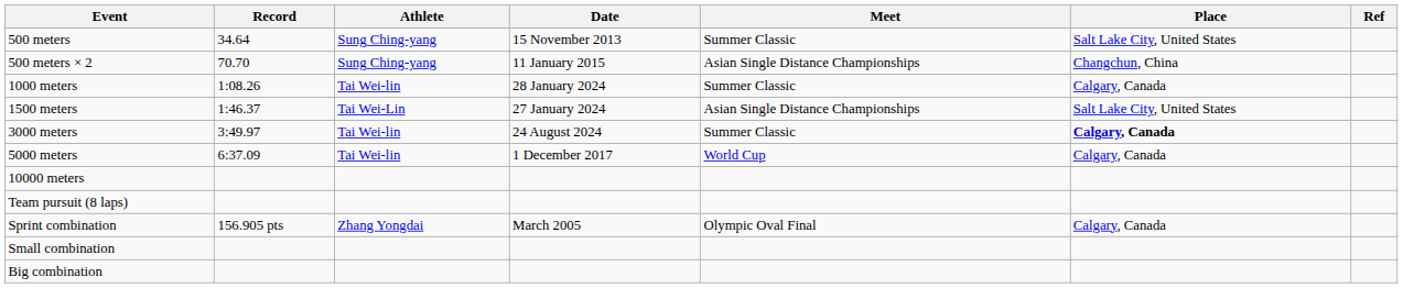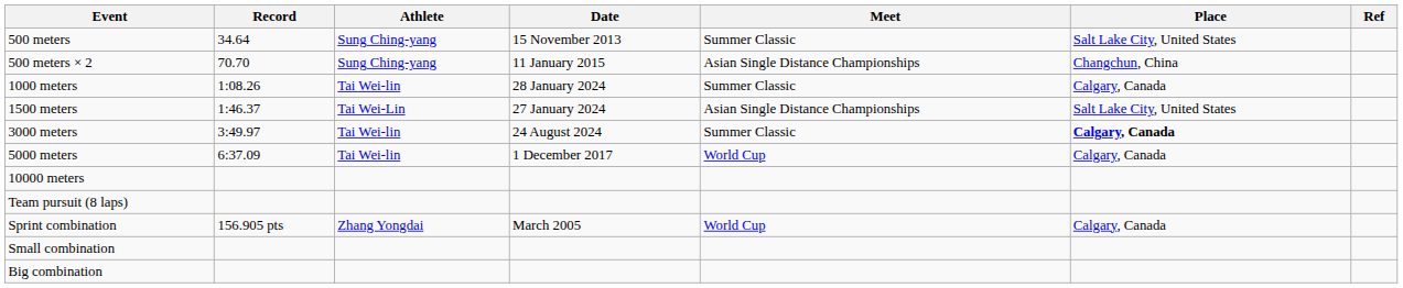Sprint combination | Meet: Olympic Oval Final -> World Cup
